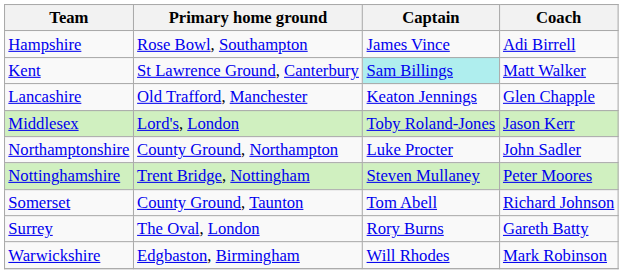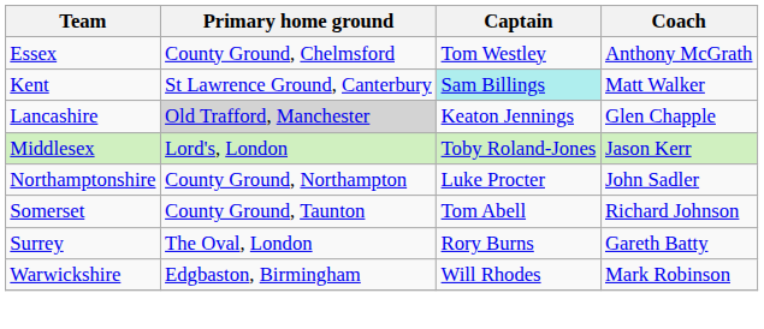+ row: Essex | County Ground, Chelmsford | Tom Westley | Anthony McGrath
- row: Hampshire | Rose Bowl, Southampton | James Vince | Adi Birrell
Lancashire | Primary home ground: no background -> lightgrey background
- row: Nottinghamshire | Trent Bridge, Nottingham | Steven Mullaney | Peter Moores
